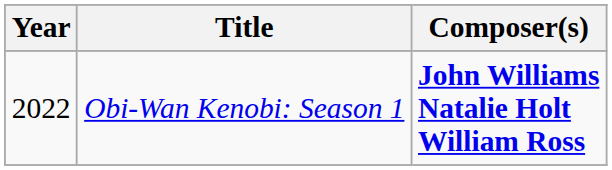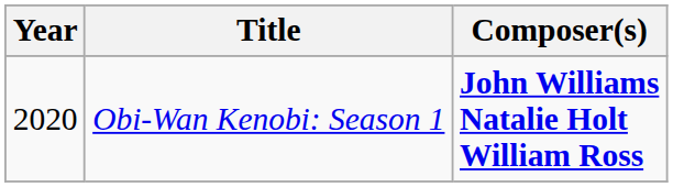Obi-Wan Kenobi: Season 1 | Year: 2022 -> 2020
